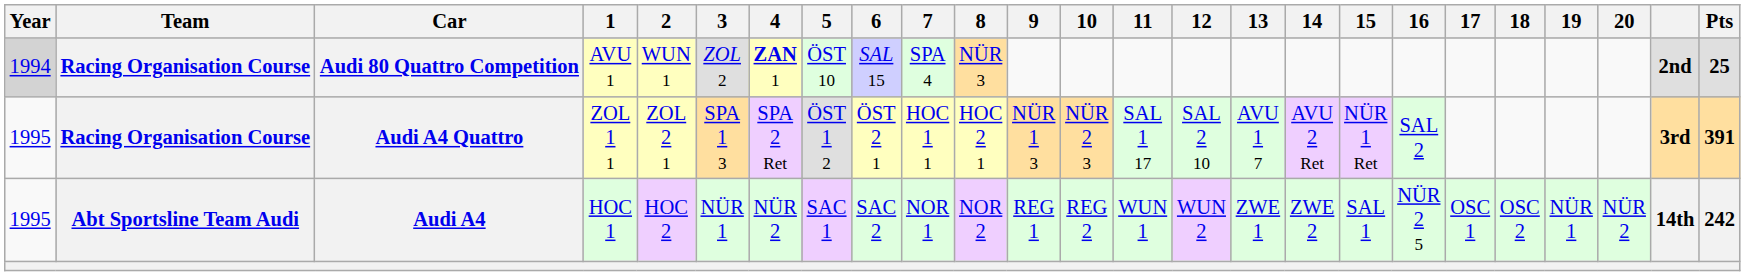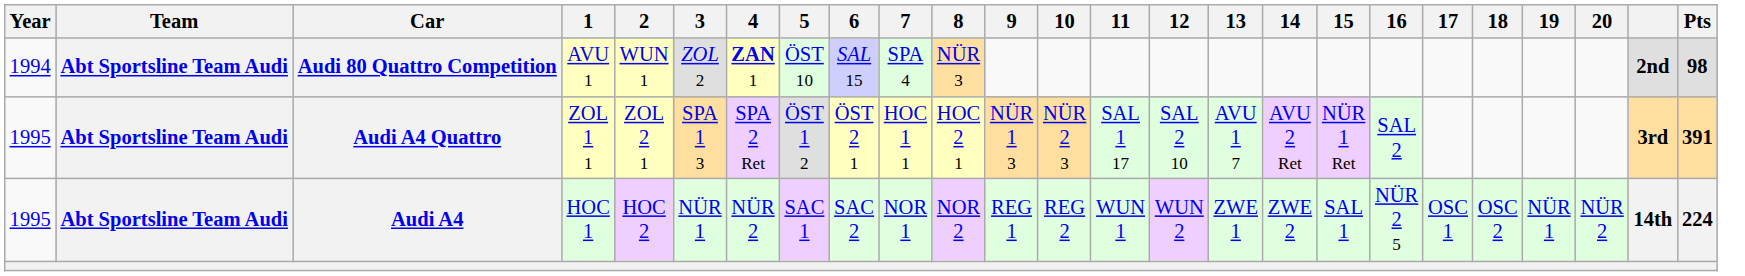Audi 80 Quattro Competition | Year: lightgrey background -> no background
Audi 80 Quattro Competition | Team: Racing Organisation Course -> Abt Sportsline Team Audi
Audi 80 Quattro Competition | Pts: 25 -> 98
Audi A4 Quattro | Team: Racing Organisation Course -> Abt Sportsline Team Audi
Audi A4 | Pts: 242 -> 224
